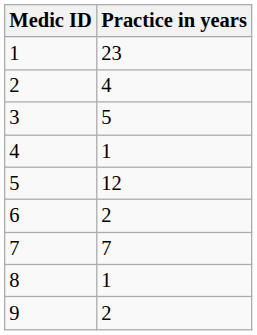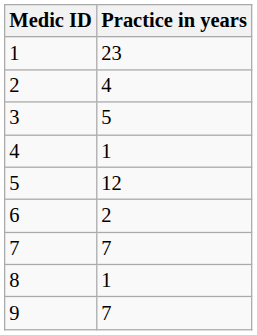9 | Practice in years: 2 -> 7
